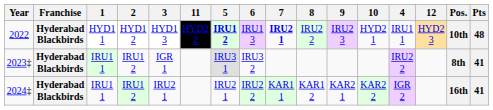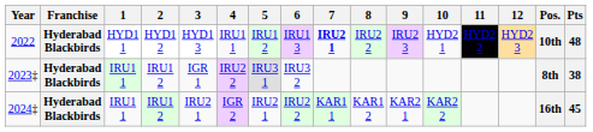columns swapped: 4 <-> 11
2022 | 5: bold -> normal
2023‡ | Pts: 41 -> 38
2024‡ | Pts: 41 -> 45
